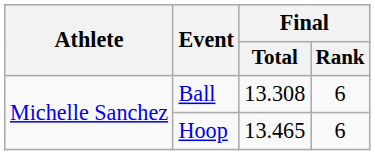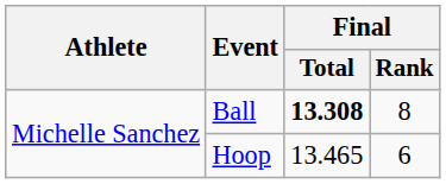Ball | Final / Total: normal -> bold
Ball | Final / Rank: 6 -> 8
